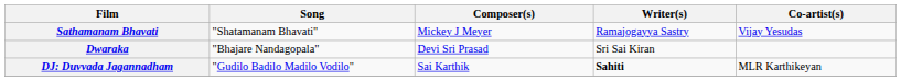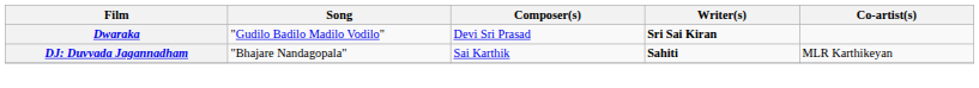- row: Sathamanam Bhavati | "Shatamanam Bhavati" | Mickey J Meyer | Ramajogayya Sastry | Vijay Yesudas
Dwaraka | Song: "Bhajare Nandagopala" -> "Gudilo Badilo Madilo Vodilo"
Dwaraka | Writer(s): normal -> bold
DJ: Duvvada Jagannadham | Song: "Gudilo Badilo Madilo Vodilo" -> "Bhajare Nandagopala"
